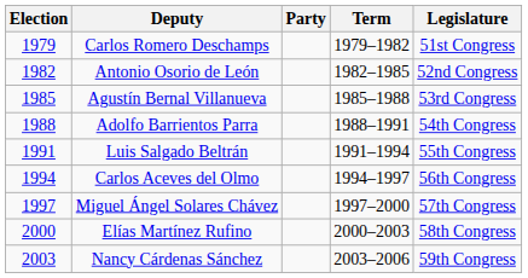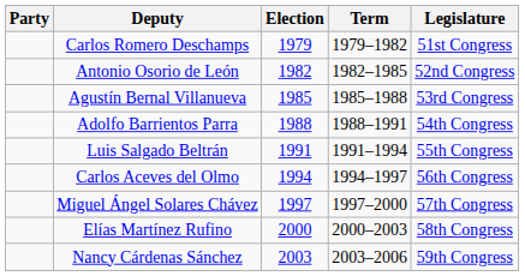columns swapped: Election <-> Party
